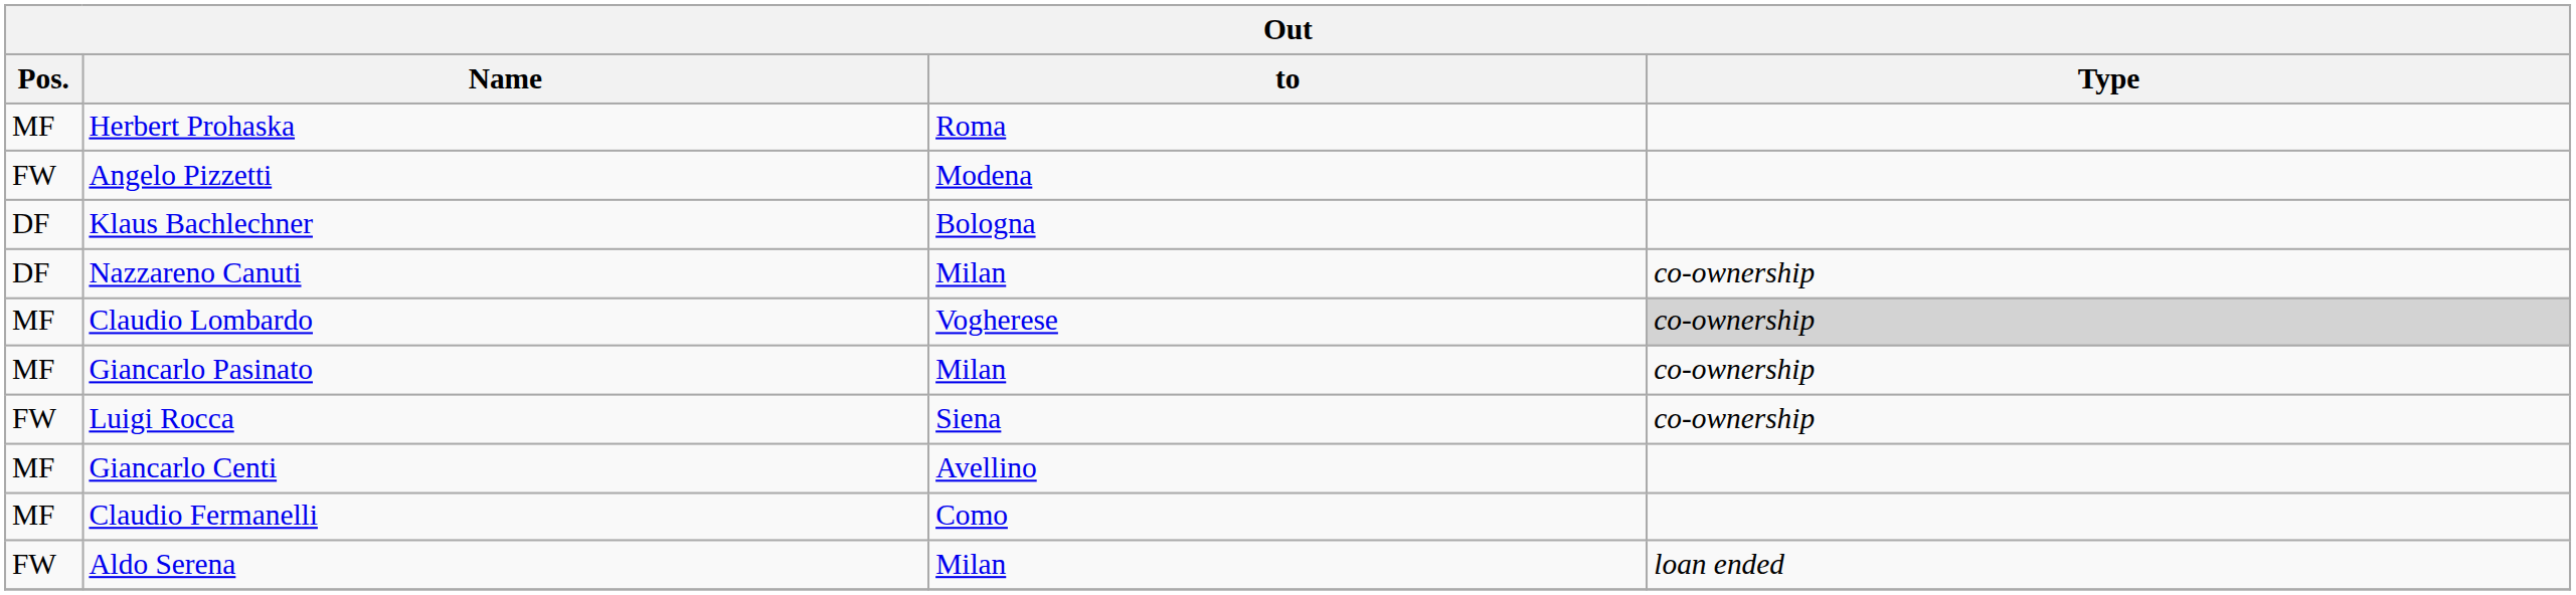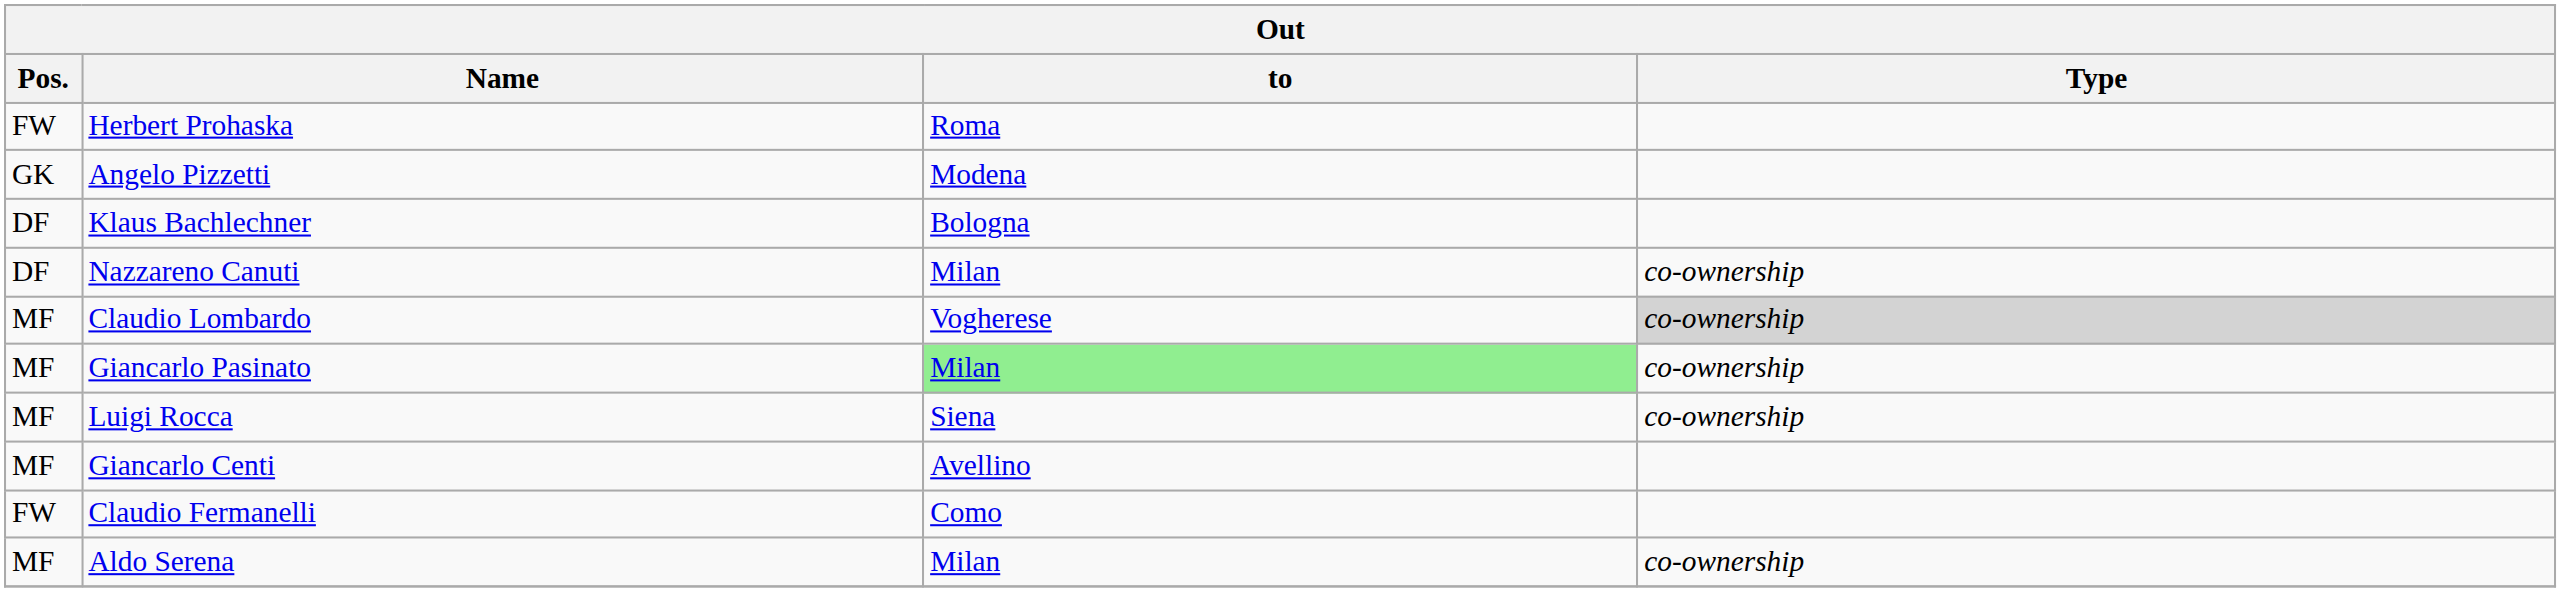Herbert Prohaska | Pos.: MF -> FW
Angelo Pizzetti | Pos.: FW -> GK
Giancarlo Pasinato | to: no background -> lightgreen background
Luigi Rocca | Pos.: FW -> MF
Claudio Fermanelli | Pos.: MF -> FW
Aldo Serena | Pos.: FW -> MF
Aldo Serena | Type: loan ended -> co-ownership
